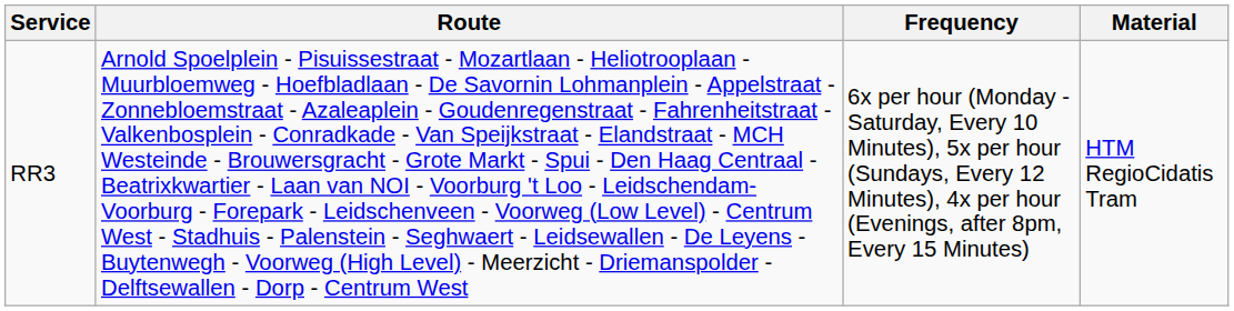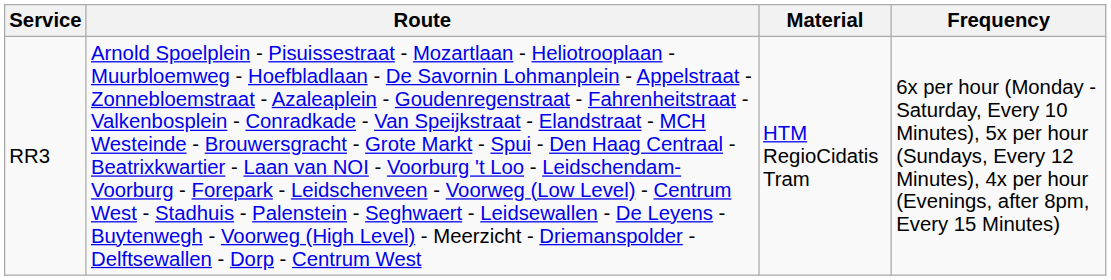columns swapped: Material <-> Frequency
